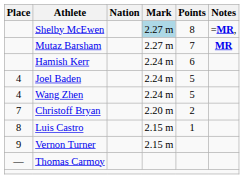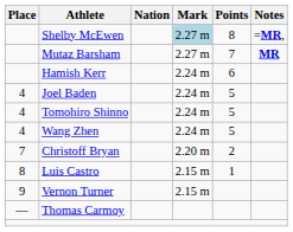+ row: 4 | Tomohiro Shinno | 2.24 m | 5
